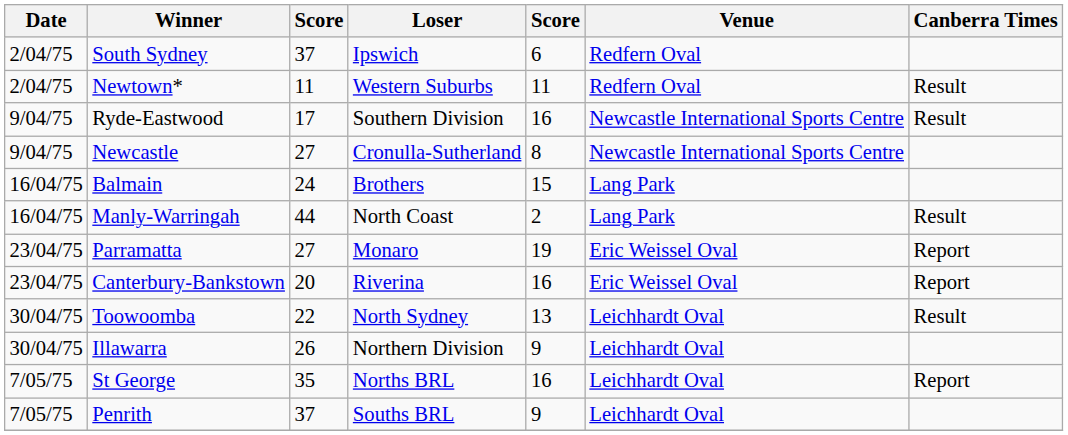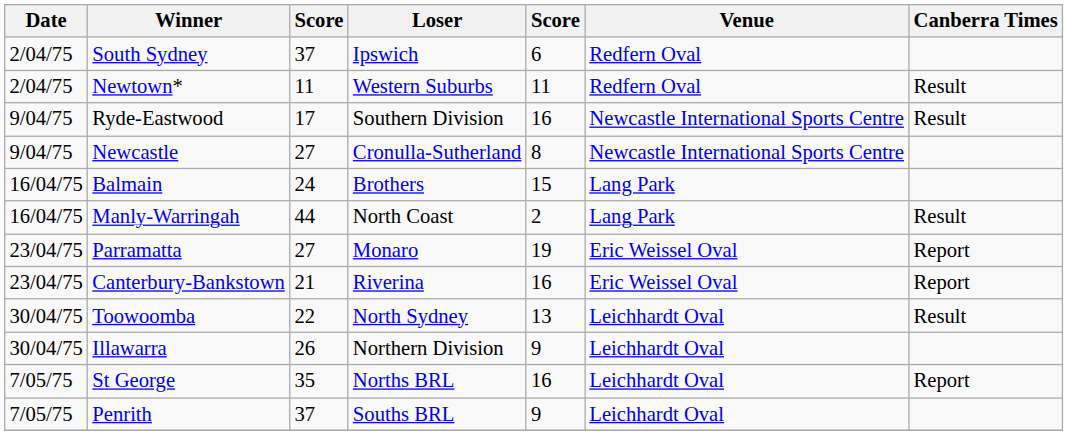Canterbury-Bankstown | column 3: 20 -> 21
